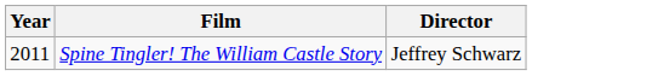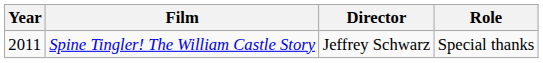+ column: Role | Special thanks
